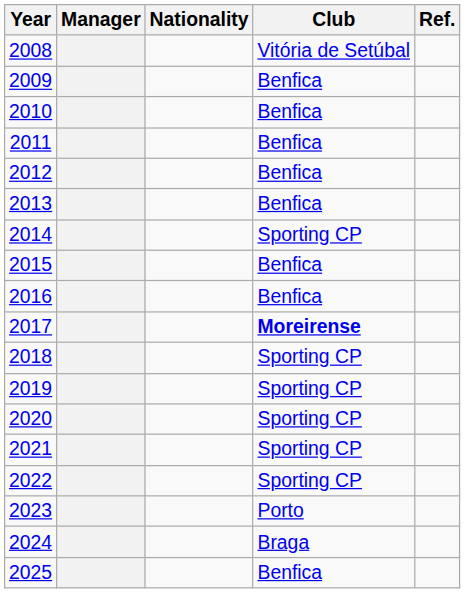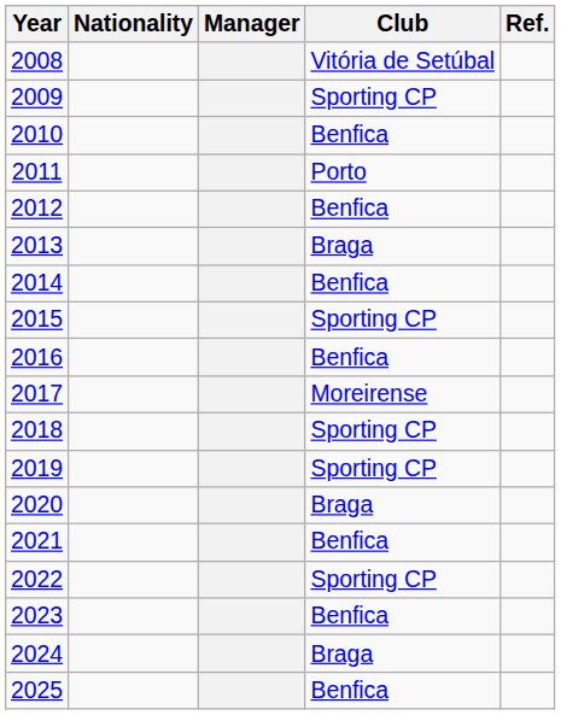columns swapped: Manager <-> Nationality
2009 | Club: Benfica -> Sporting CP
2011 | Club: Benfica -> Porto
2013 | Club: Benfica -> Braga
2014 | Club: Sporting CP -> Benfica
2015 | Club: Benfica -> Sporting CP
2017 | Club: bold -> normal
2020 | Club: Sporting CP -> Braga
2021 | Club: Sporting CP -> Benfica
2023 | Club: Porto -> Benfica
